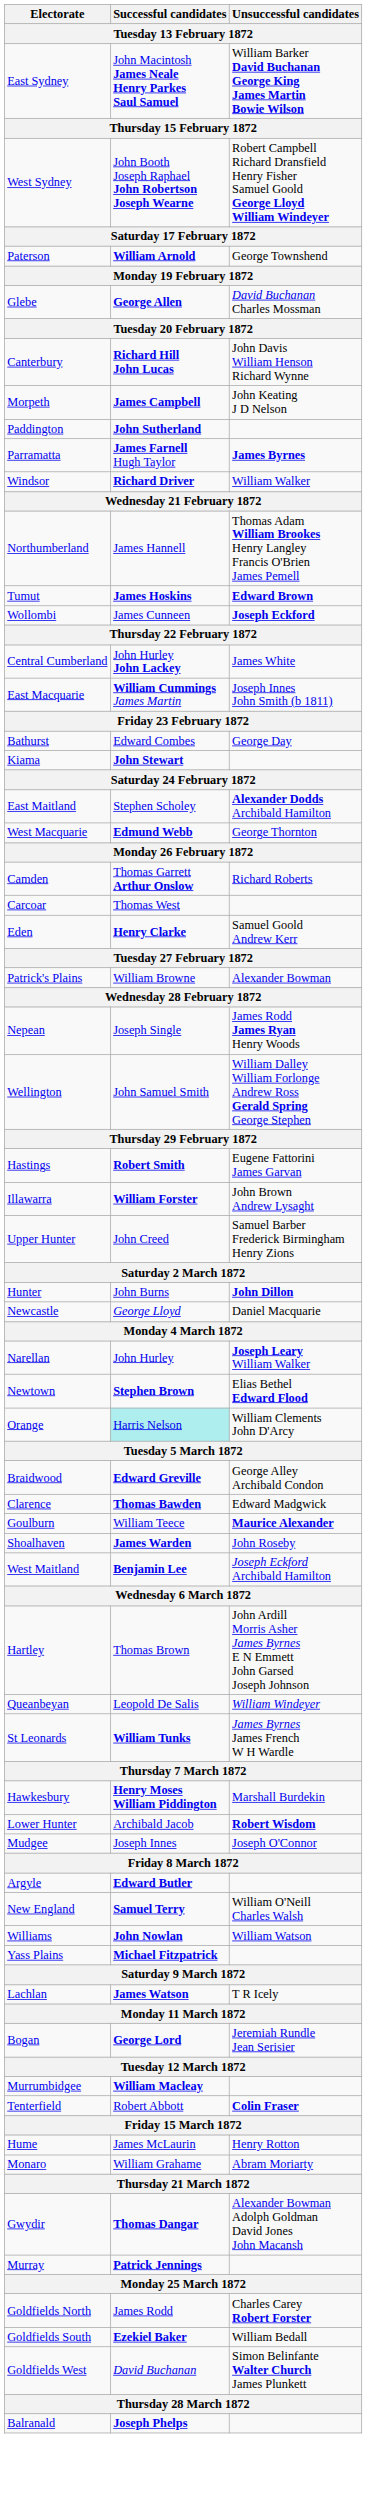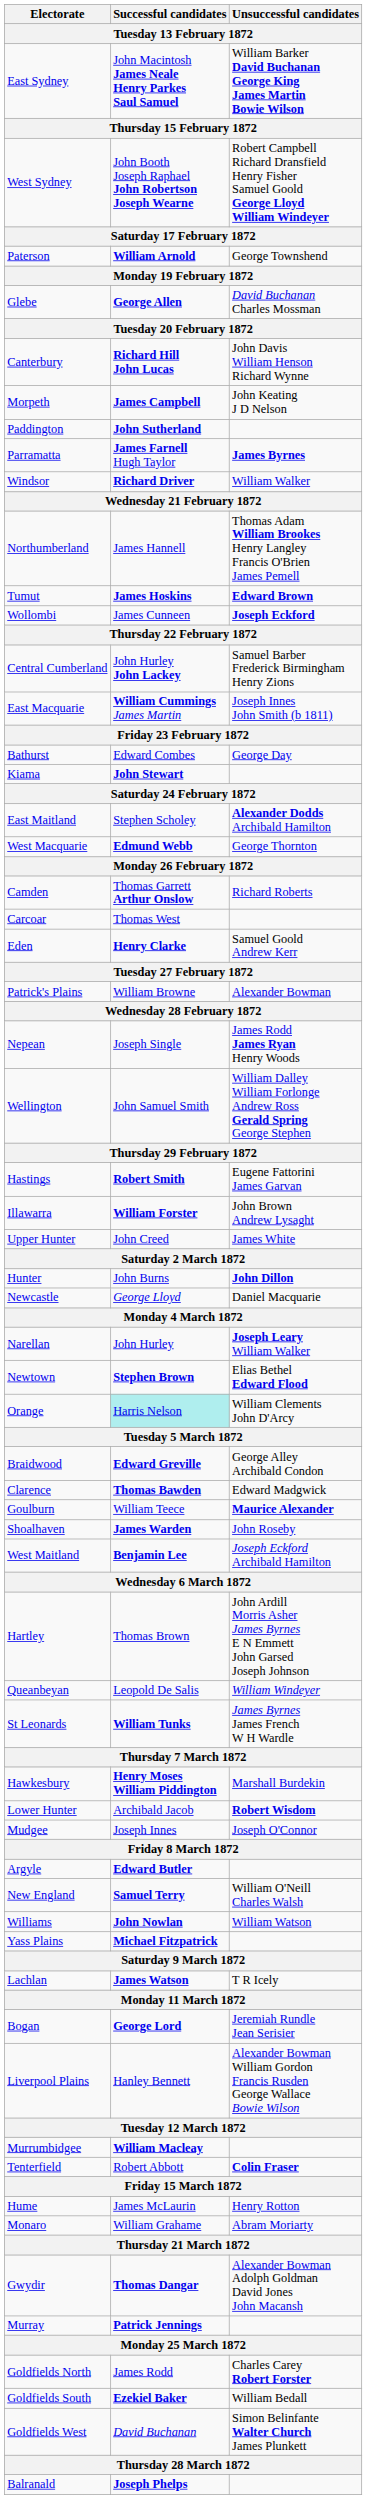Central Cumberland | Unsuccessful candidates: James White -> Samuel Barber Frederick Birmingham Henry Zions
Upper Hunter | Unsuccessful candidates: Samuel Barber Frederick Birmingham Henry Zions -> James White
+ row: Liverpool Plains | Hanley Bennett | Alexander Bowman William Gordon Francis Rusden George Wallace Bowie Wilson
